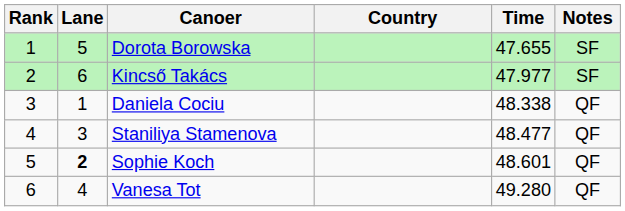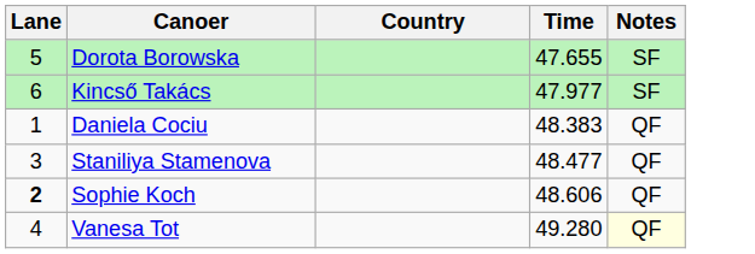- column: Rank | 1 | 2 | 3 | 4 | 5 | 6
Daniela Cociu | Time: 48.338 -> 48.383
Sophie Koch | Time: 48.601 -> 48.606
Vanesa Tot | Notes: no background -> lightyellow background
